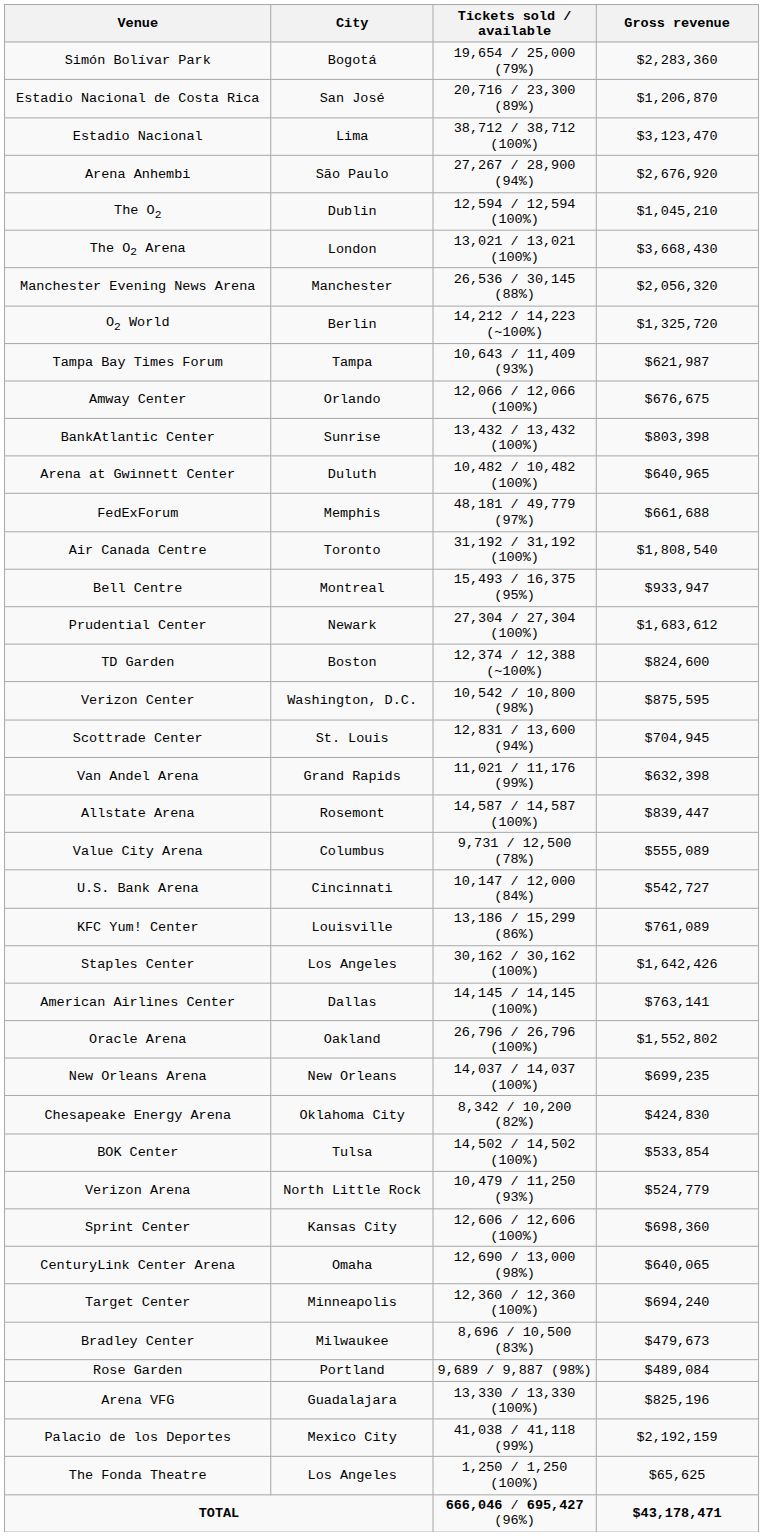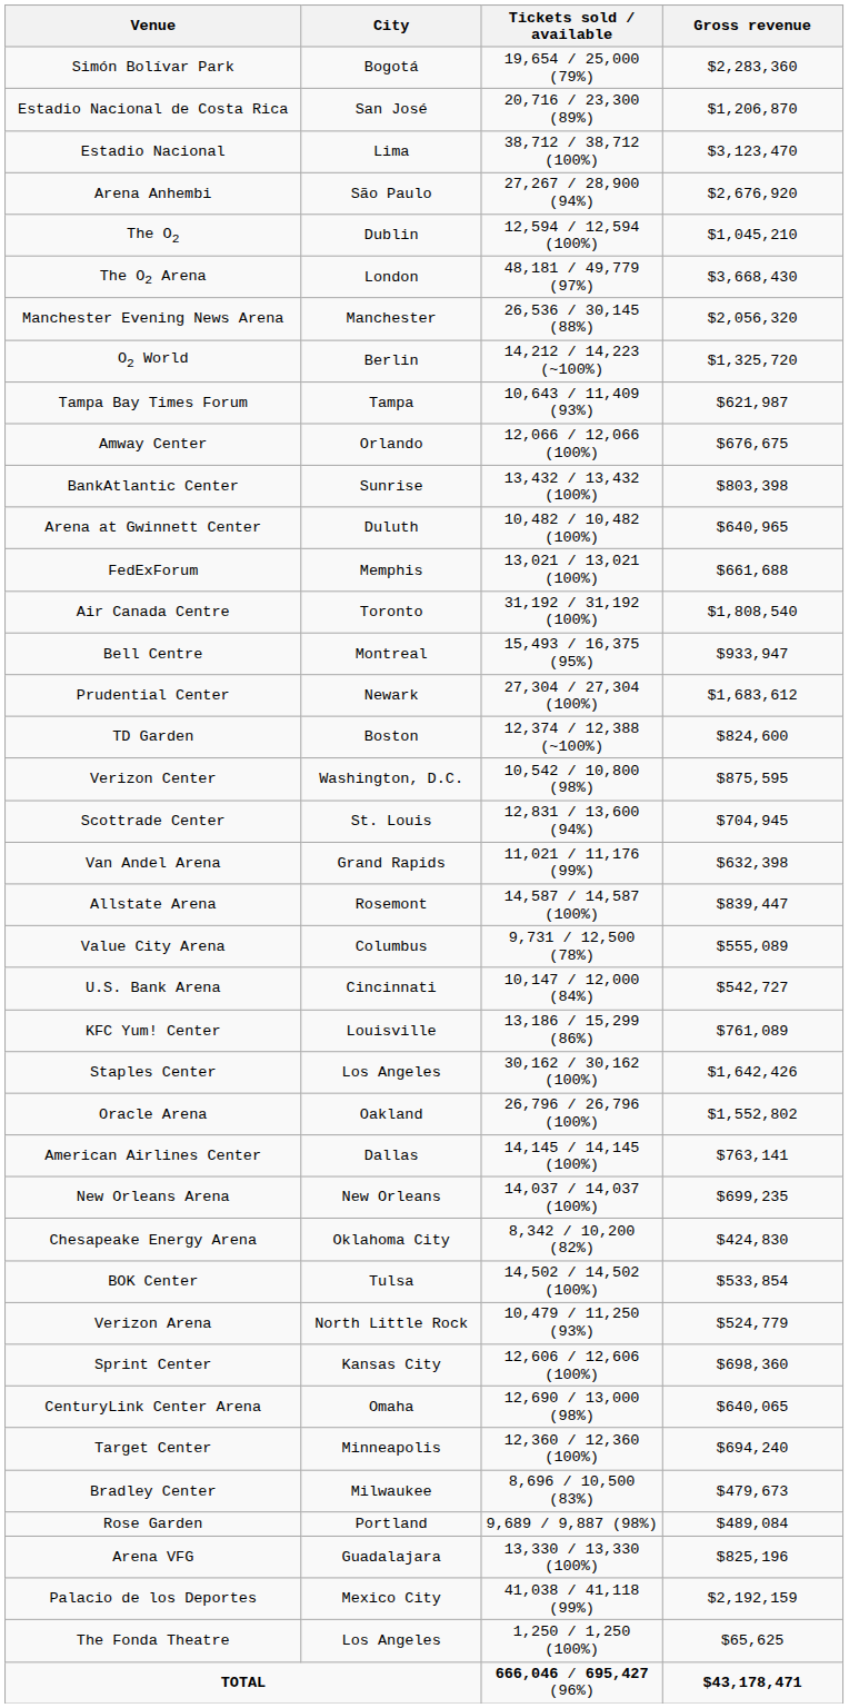The O2 Arena | Tickets sold / available: 13,021 / 13,021 (100%) -> 48,181 / 49,779 (97%)
FedExForum | Tickets sold / available: 48,181 / 49,779 (97%) -> 13,021 / 13,021 (100%)
rows swapped: Oracle Arena <-> American Airlines Center
